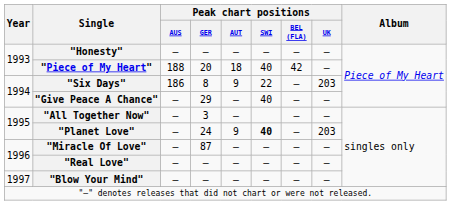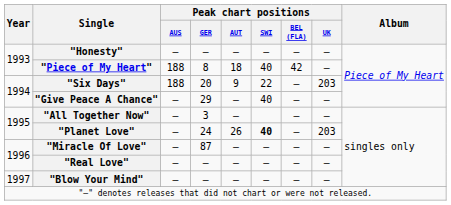"Piece of My Heart" | Peak chart positions / GER: 20 -> 8
"Six Days" | Peak chart positions / AUS: 186 -> 188
"Six Days" | Peak chart positions / GER: 8 -> 20
"Planet Love" | Peak chart positions / AUT: 9 -> 26
